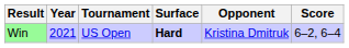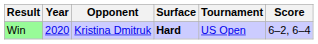columns swapped: Tournament <-> Opponent
Win | Year: 2021 -> 2020
